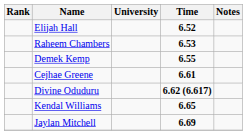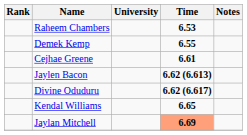- row: Elijah Hall | 6.52
+ row: Jaylen Bacon | 6.62 (6.613)
Jaylan Mitchell | Time: no background -> lightsalmon background
